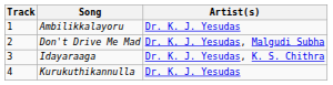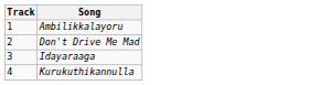- column: Artist(s) | Dr. K. J. Yesudas | Dr. K. J. Yesudas, Malgudi Subha | Dr. K. J. Yesudas, K. S. Chithra | Dr. K. J. Yesudas
